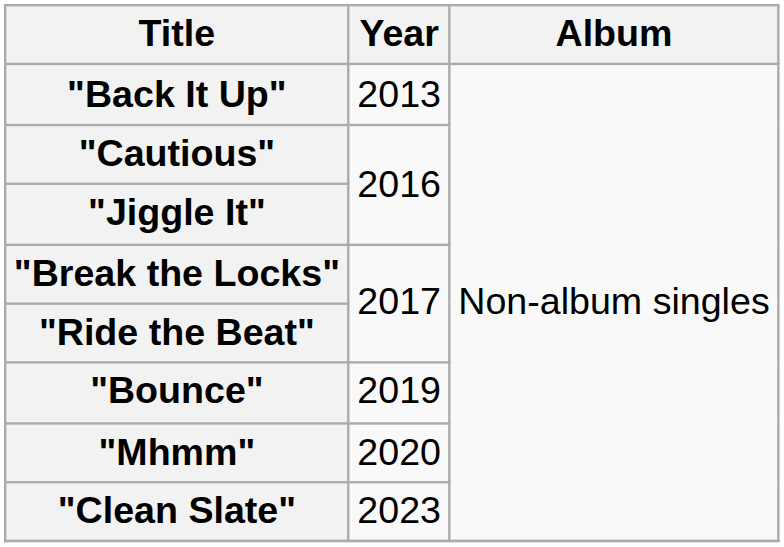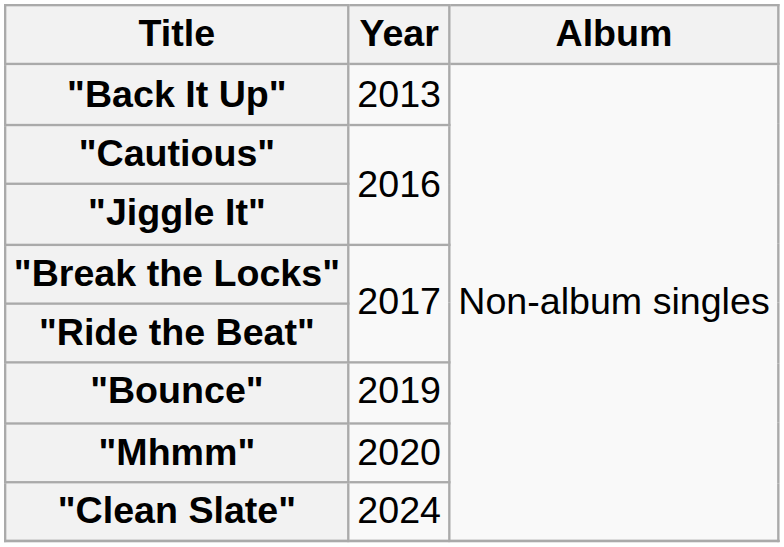"Clean Slate" | Year: 2023 -> 2024
